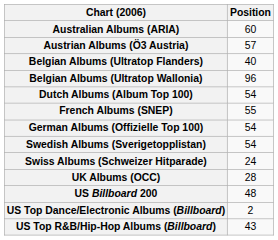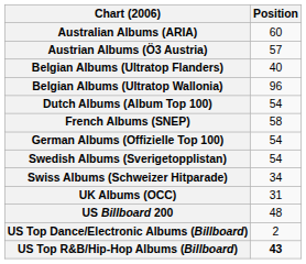French Albums (SNEP) | Position: 55 -> 58
Swiss Albums (Schweizer Hitparade) | Position: 24 -> 34
UK Albums (OCC) | Position: 28 -> 31
US Top R&B/Hip-Hop Albums (Billboard) | Position: normal -> bold
